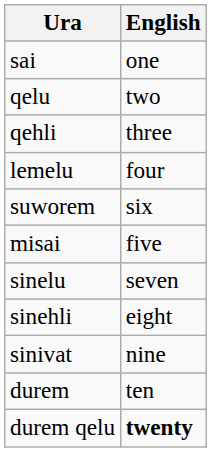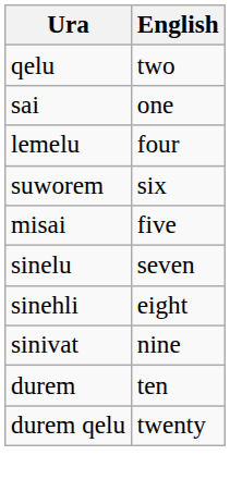rows swapped: sai <-> qelu
- row: qehli | three
durem qelu | English: bold -> normal
